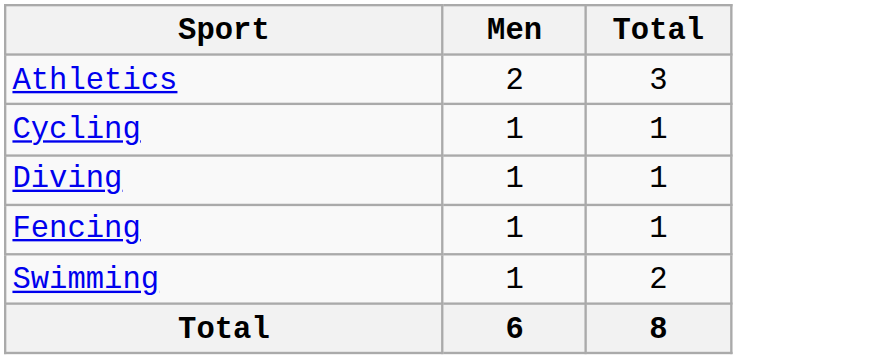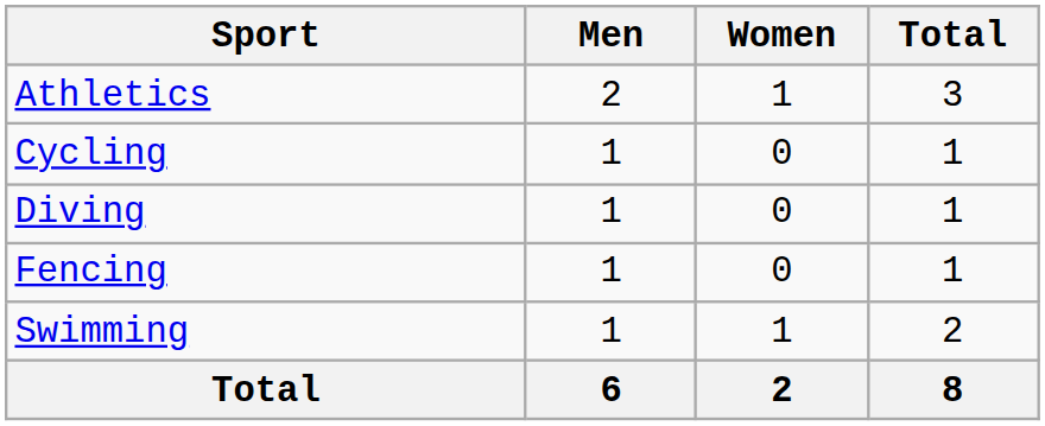+ column: Women | 1 | 0 | 0 | 0 | 1 | 2
